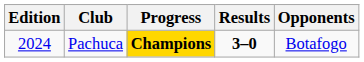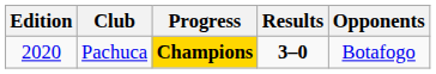Pachuca | Edition: 2024 -> 2020
